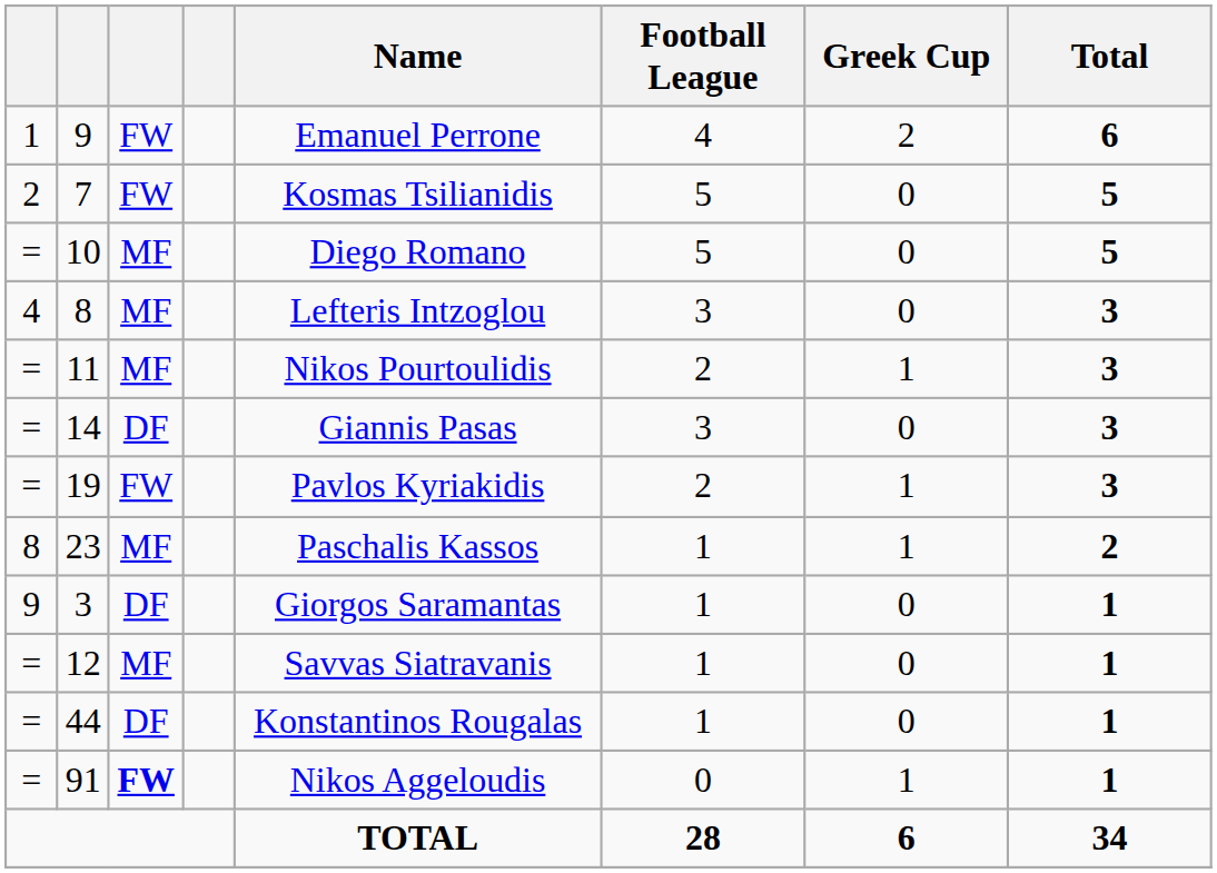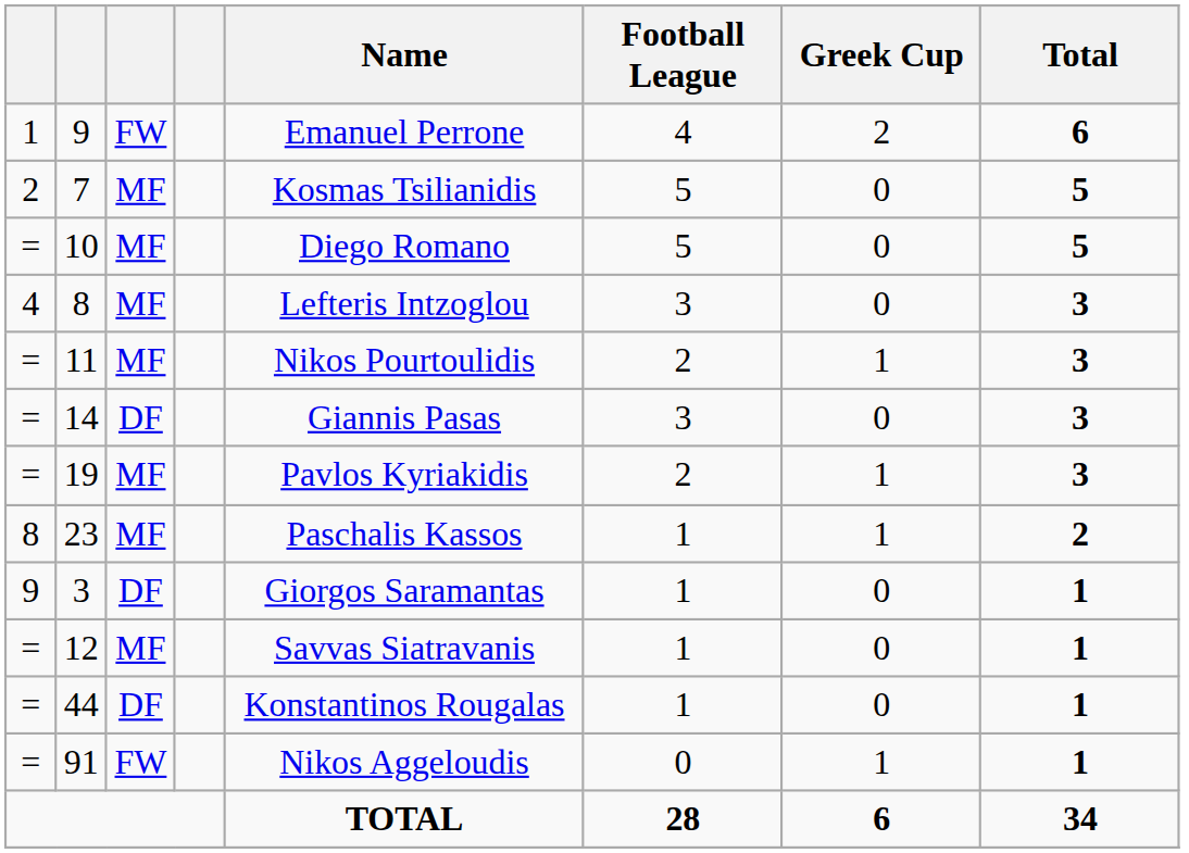7 | column 3: FW -> MF
19 | column 3: FW -> MF
91 | column 3: bold -> normal
